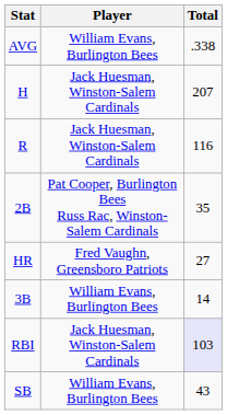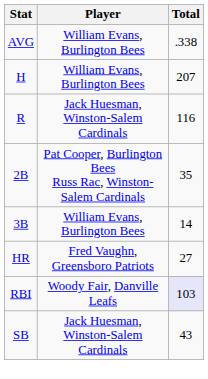H | Player: Jack Huesman, Winston-Salem Cardinals -> William Evans, Burlington Bees
rows swapped: 3B <-> HR
RBI | Player: Jack Huesman, Winston-Salem Cardinals -> Woody Fair, Danville Leafs
SB | Player: William Evans, Burlington Bees -> Jack Huesman, Winston-Salem Cardinals
